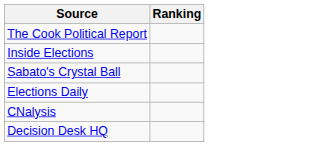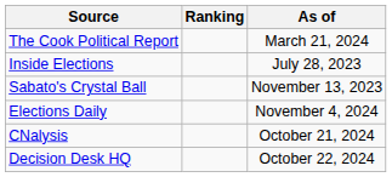+ column: As of | March 21, 2024 | July 28, 2023 | November 13, 2023 | November 4, 2024 | October 21, 2024 | October 22, 2024
